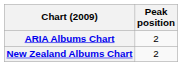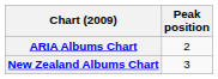New Zealand Albums Chart | Peak position: 2 -> 3
